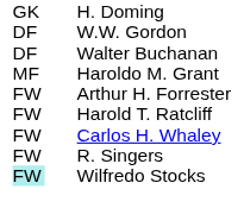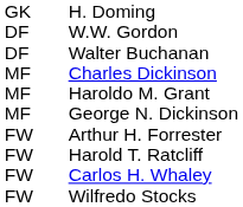+ row: MF | Charles Dickinson
+ row: MF | George N. Dickinson
- row: FW | R. Singers
Wilfredo Stocks | column 1: paleturquoise background -> no background
